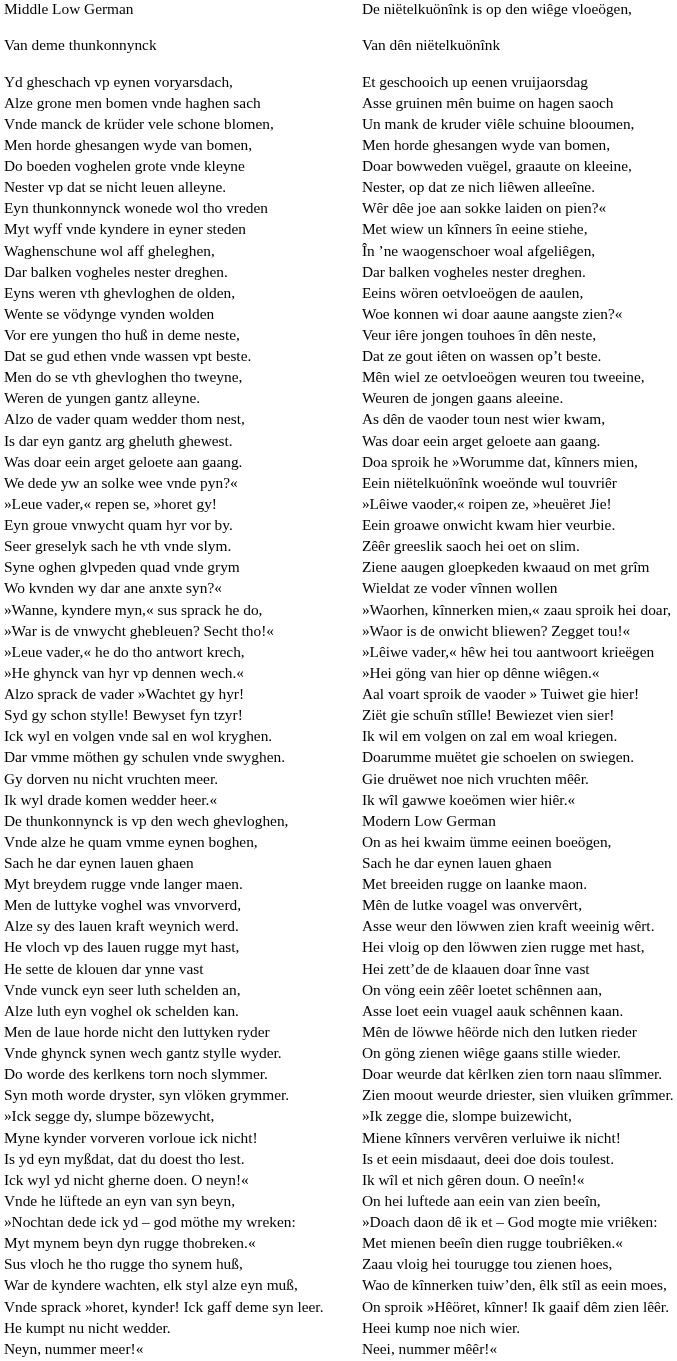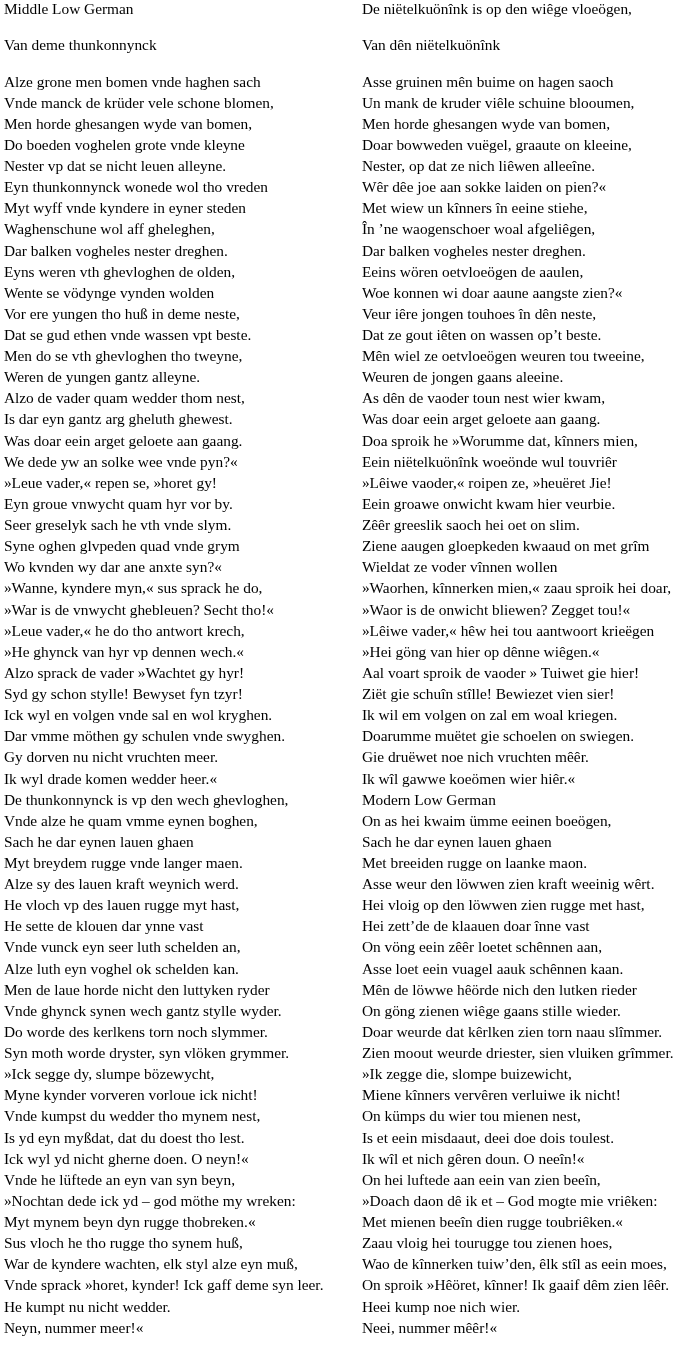- row: Yd gheschach vp eynen voryarsdach, | Et geschooich up eenen vruijaorsdag
- row: Men de luttyke voghel was vnvorverd, | Mên de lutke voagel was onvervêrt,
+ row: Vnde kumpst du wedder tho mynem nest, | On kümps du wier tou mienen nest,
